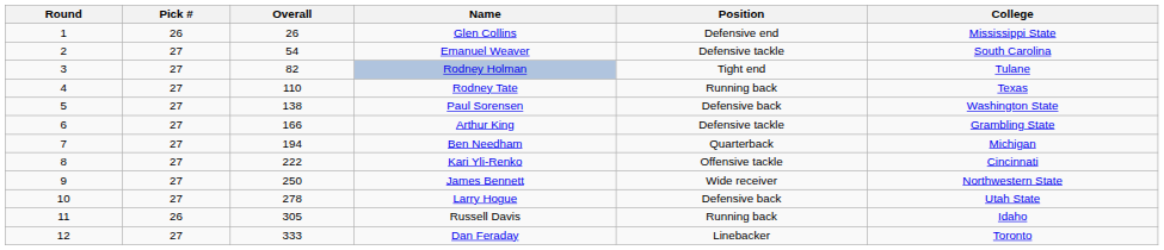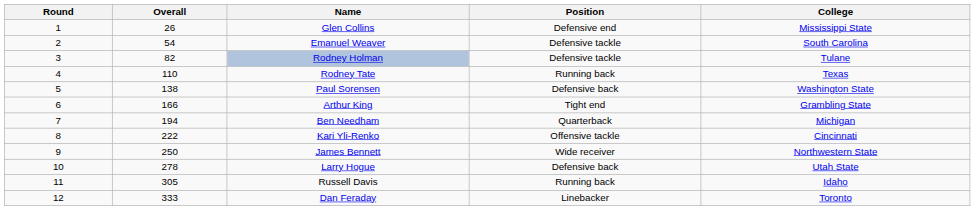- column: Pick # | 26 | 27 | 27 | 27 | 27 | 27 | 27 | 27 | 27 | 27 | 26 | 27
Rodney Holman | Position: Tight end -> Defensive tackle
Arthur King | Position: Defensive tackle -> Tight end
